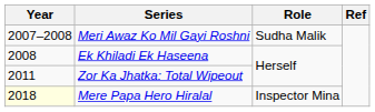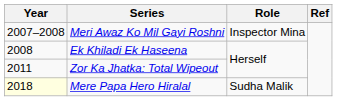Meri Awaz Ko Mil Gayi Roshni | Role: Sudha Malik -> Inspector Mina
Mere Papa Hero Hiralal | Role: Inspector Mina -> Sudha Malik
